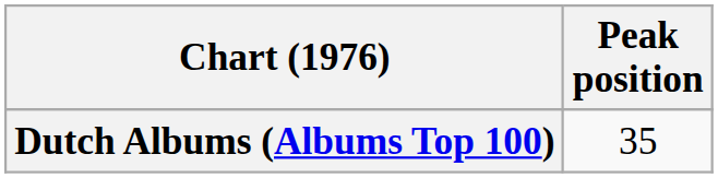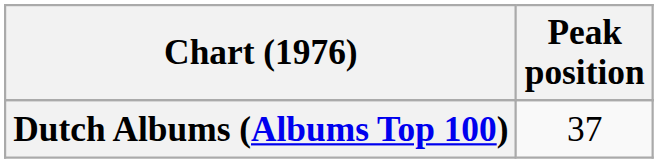Dutch Albums (Albums Top 100) | Peak position: 35 -> 37
